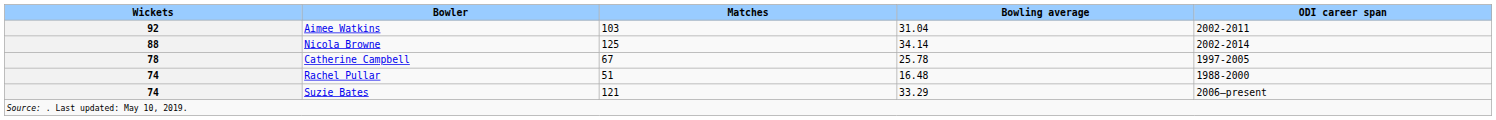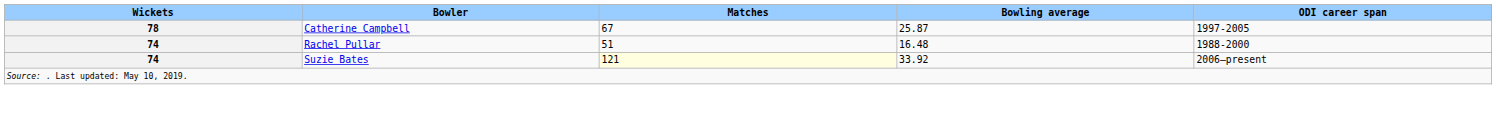- row: 92 | Aimee Watkins | 103 | 31.04 | 2002-2011
- row: 88 | Nicola Browne | 125 | 34.14 | 2002-2014
Catherine Campbell | Bowling average: 25.78 -> 25.87
Suzie Bates | Matches: no background -> lightyellow background
Suzie Bates | Bowling average: 33.29 -> 33.92
